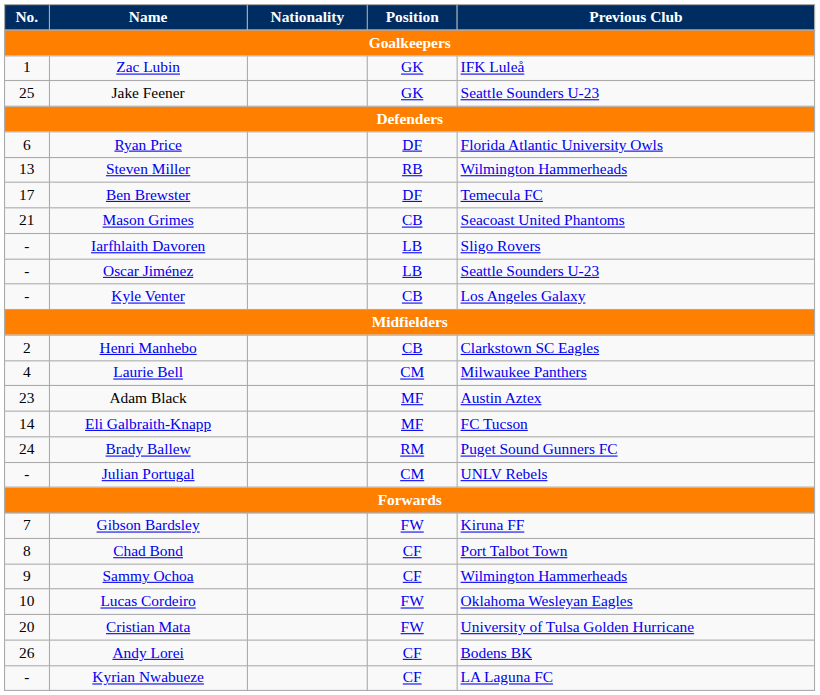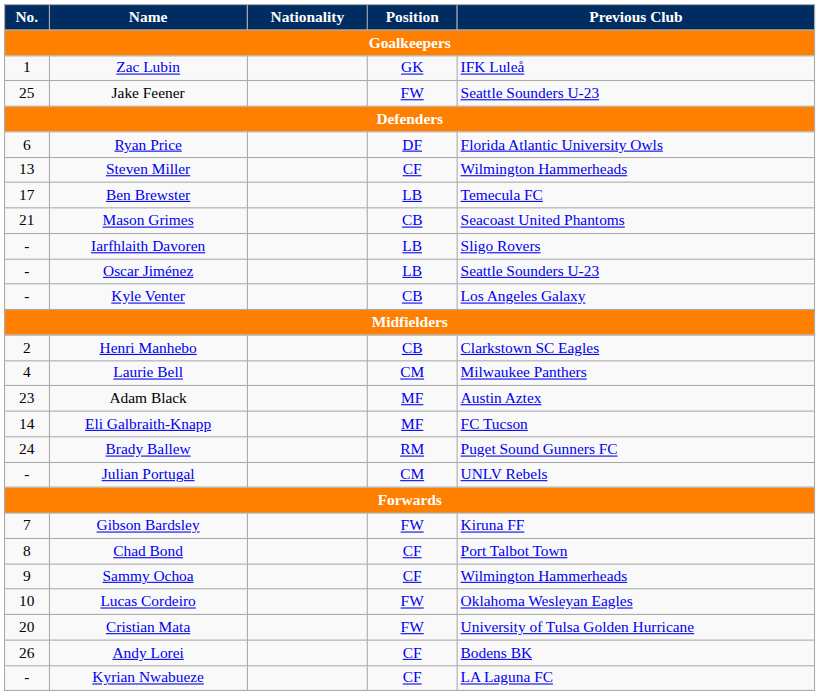Jake Feener | Position: GK -> FW
Steven Miller | Position: RB -> CF
Ben Brewster | Position: DF -> LB
